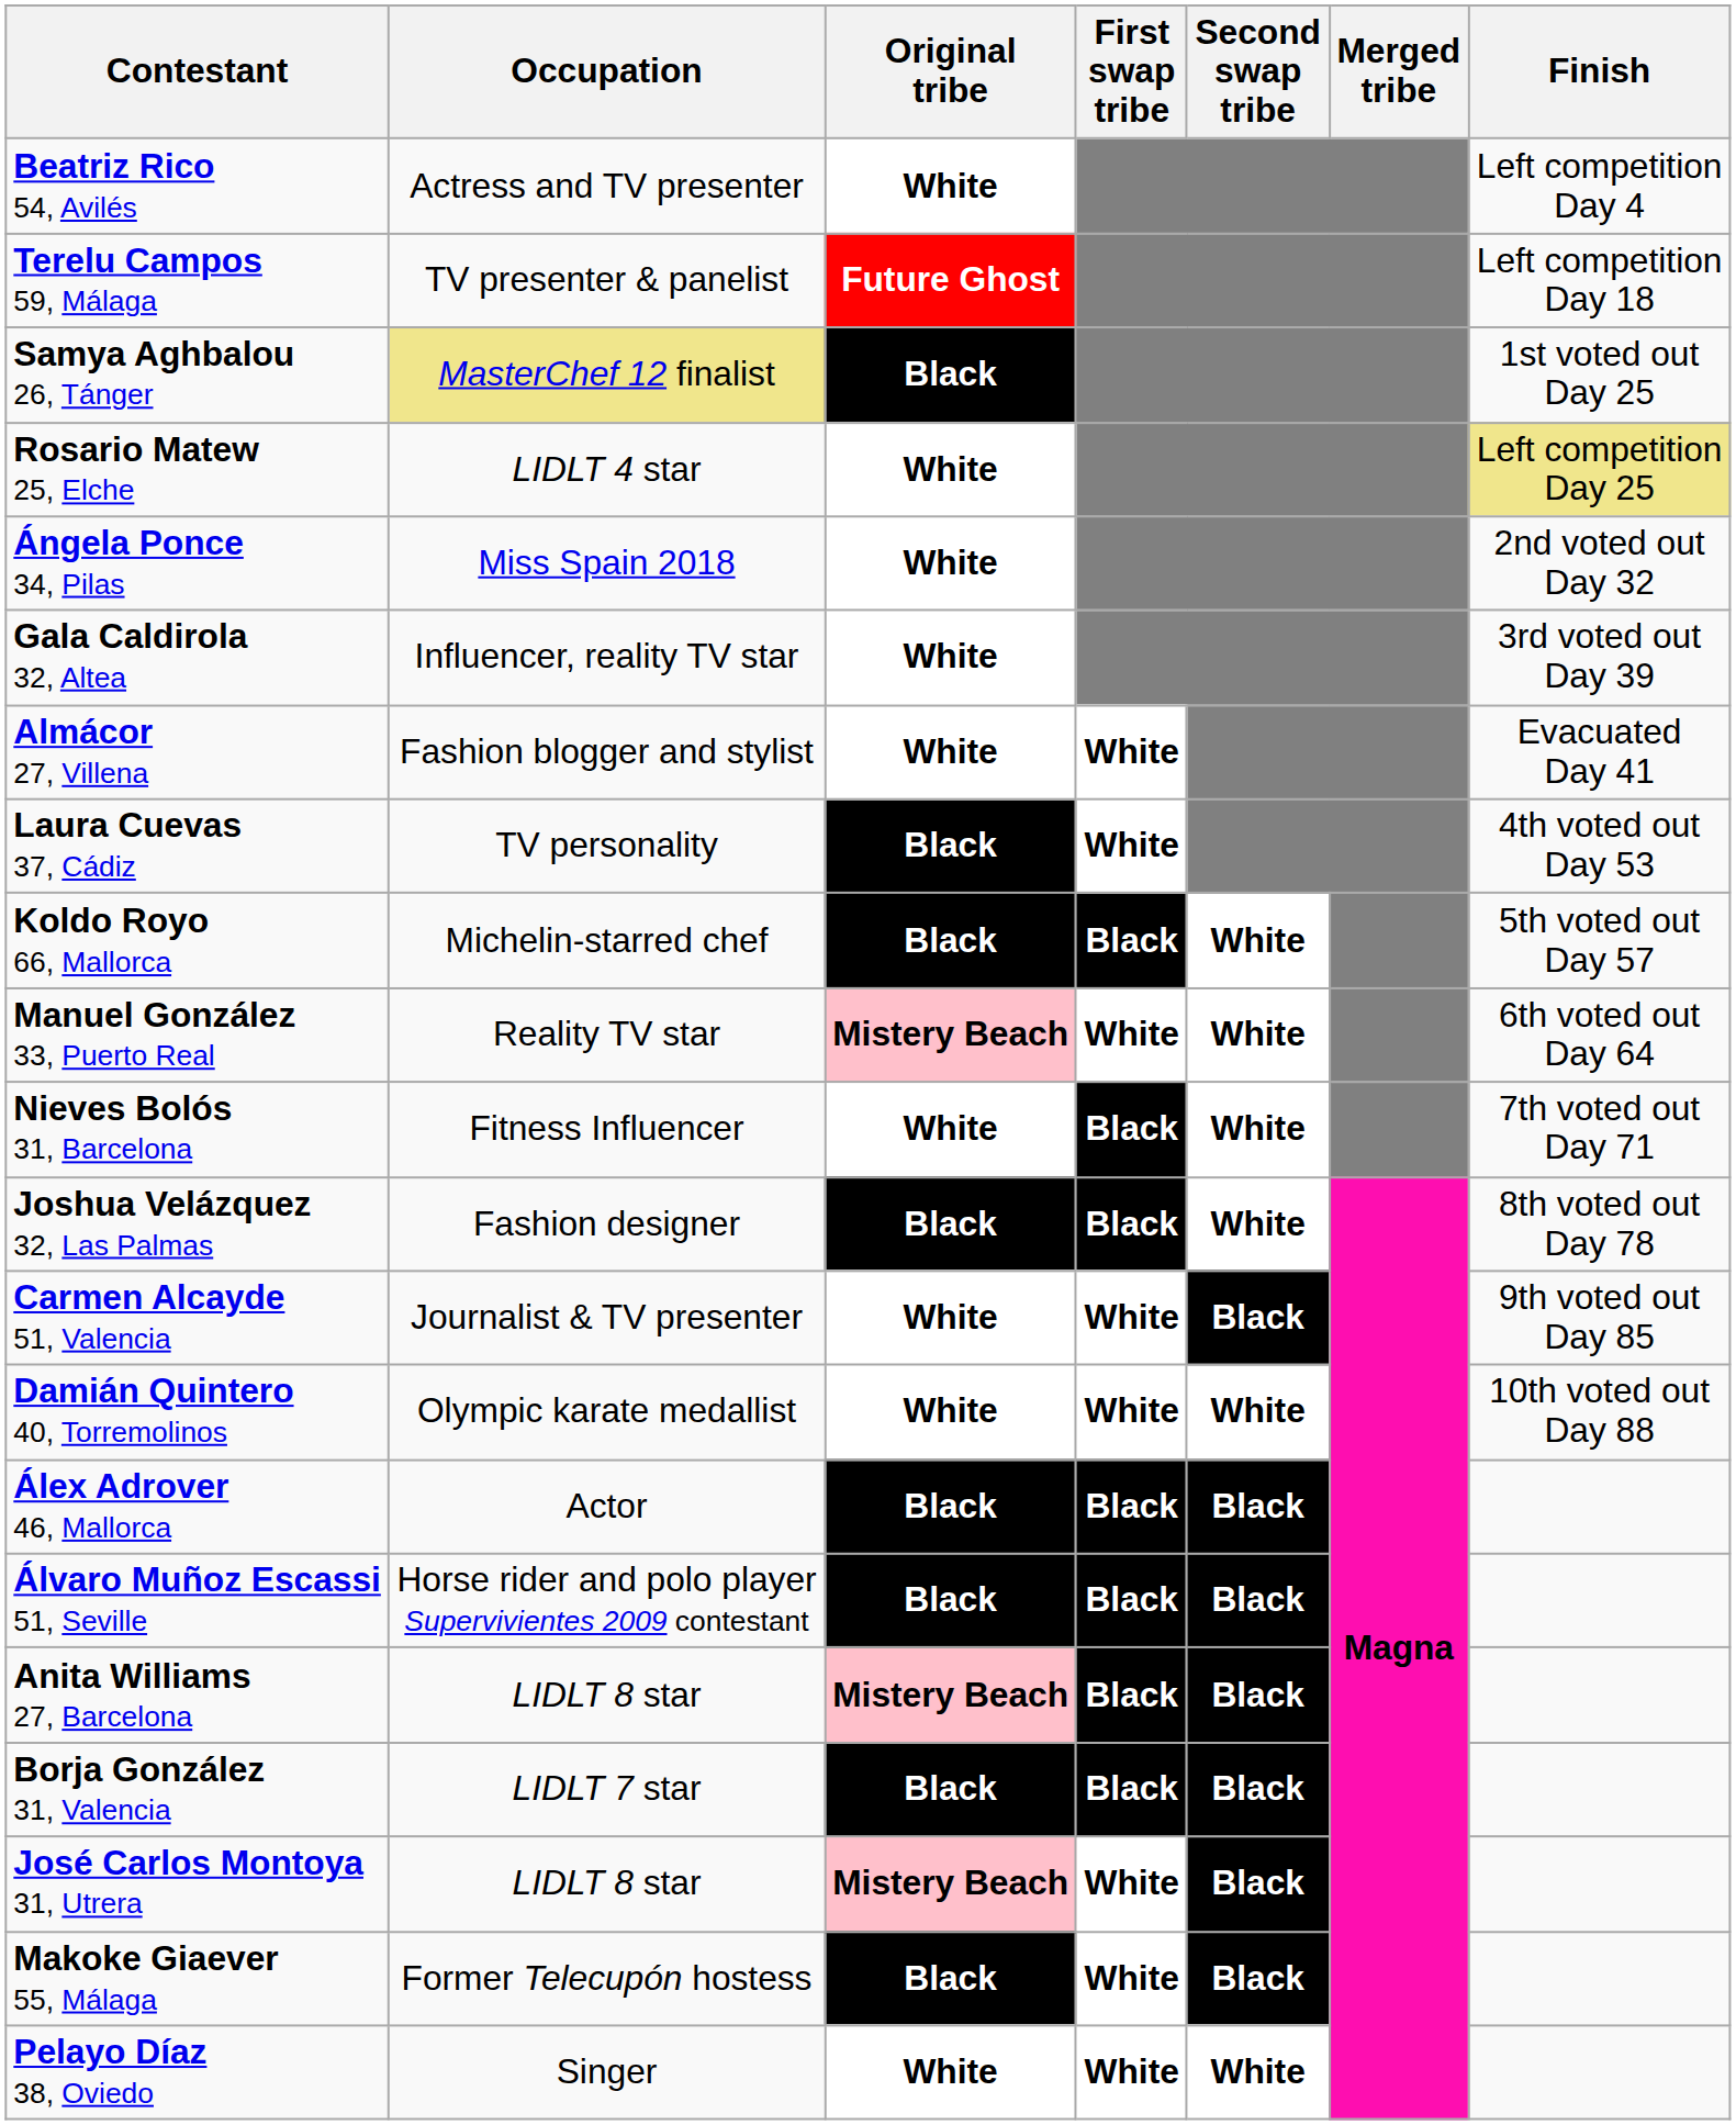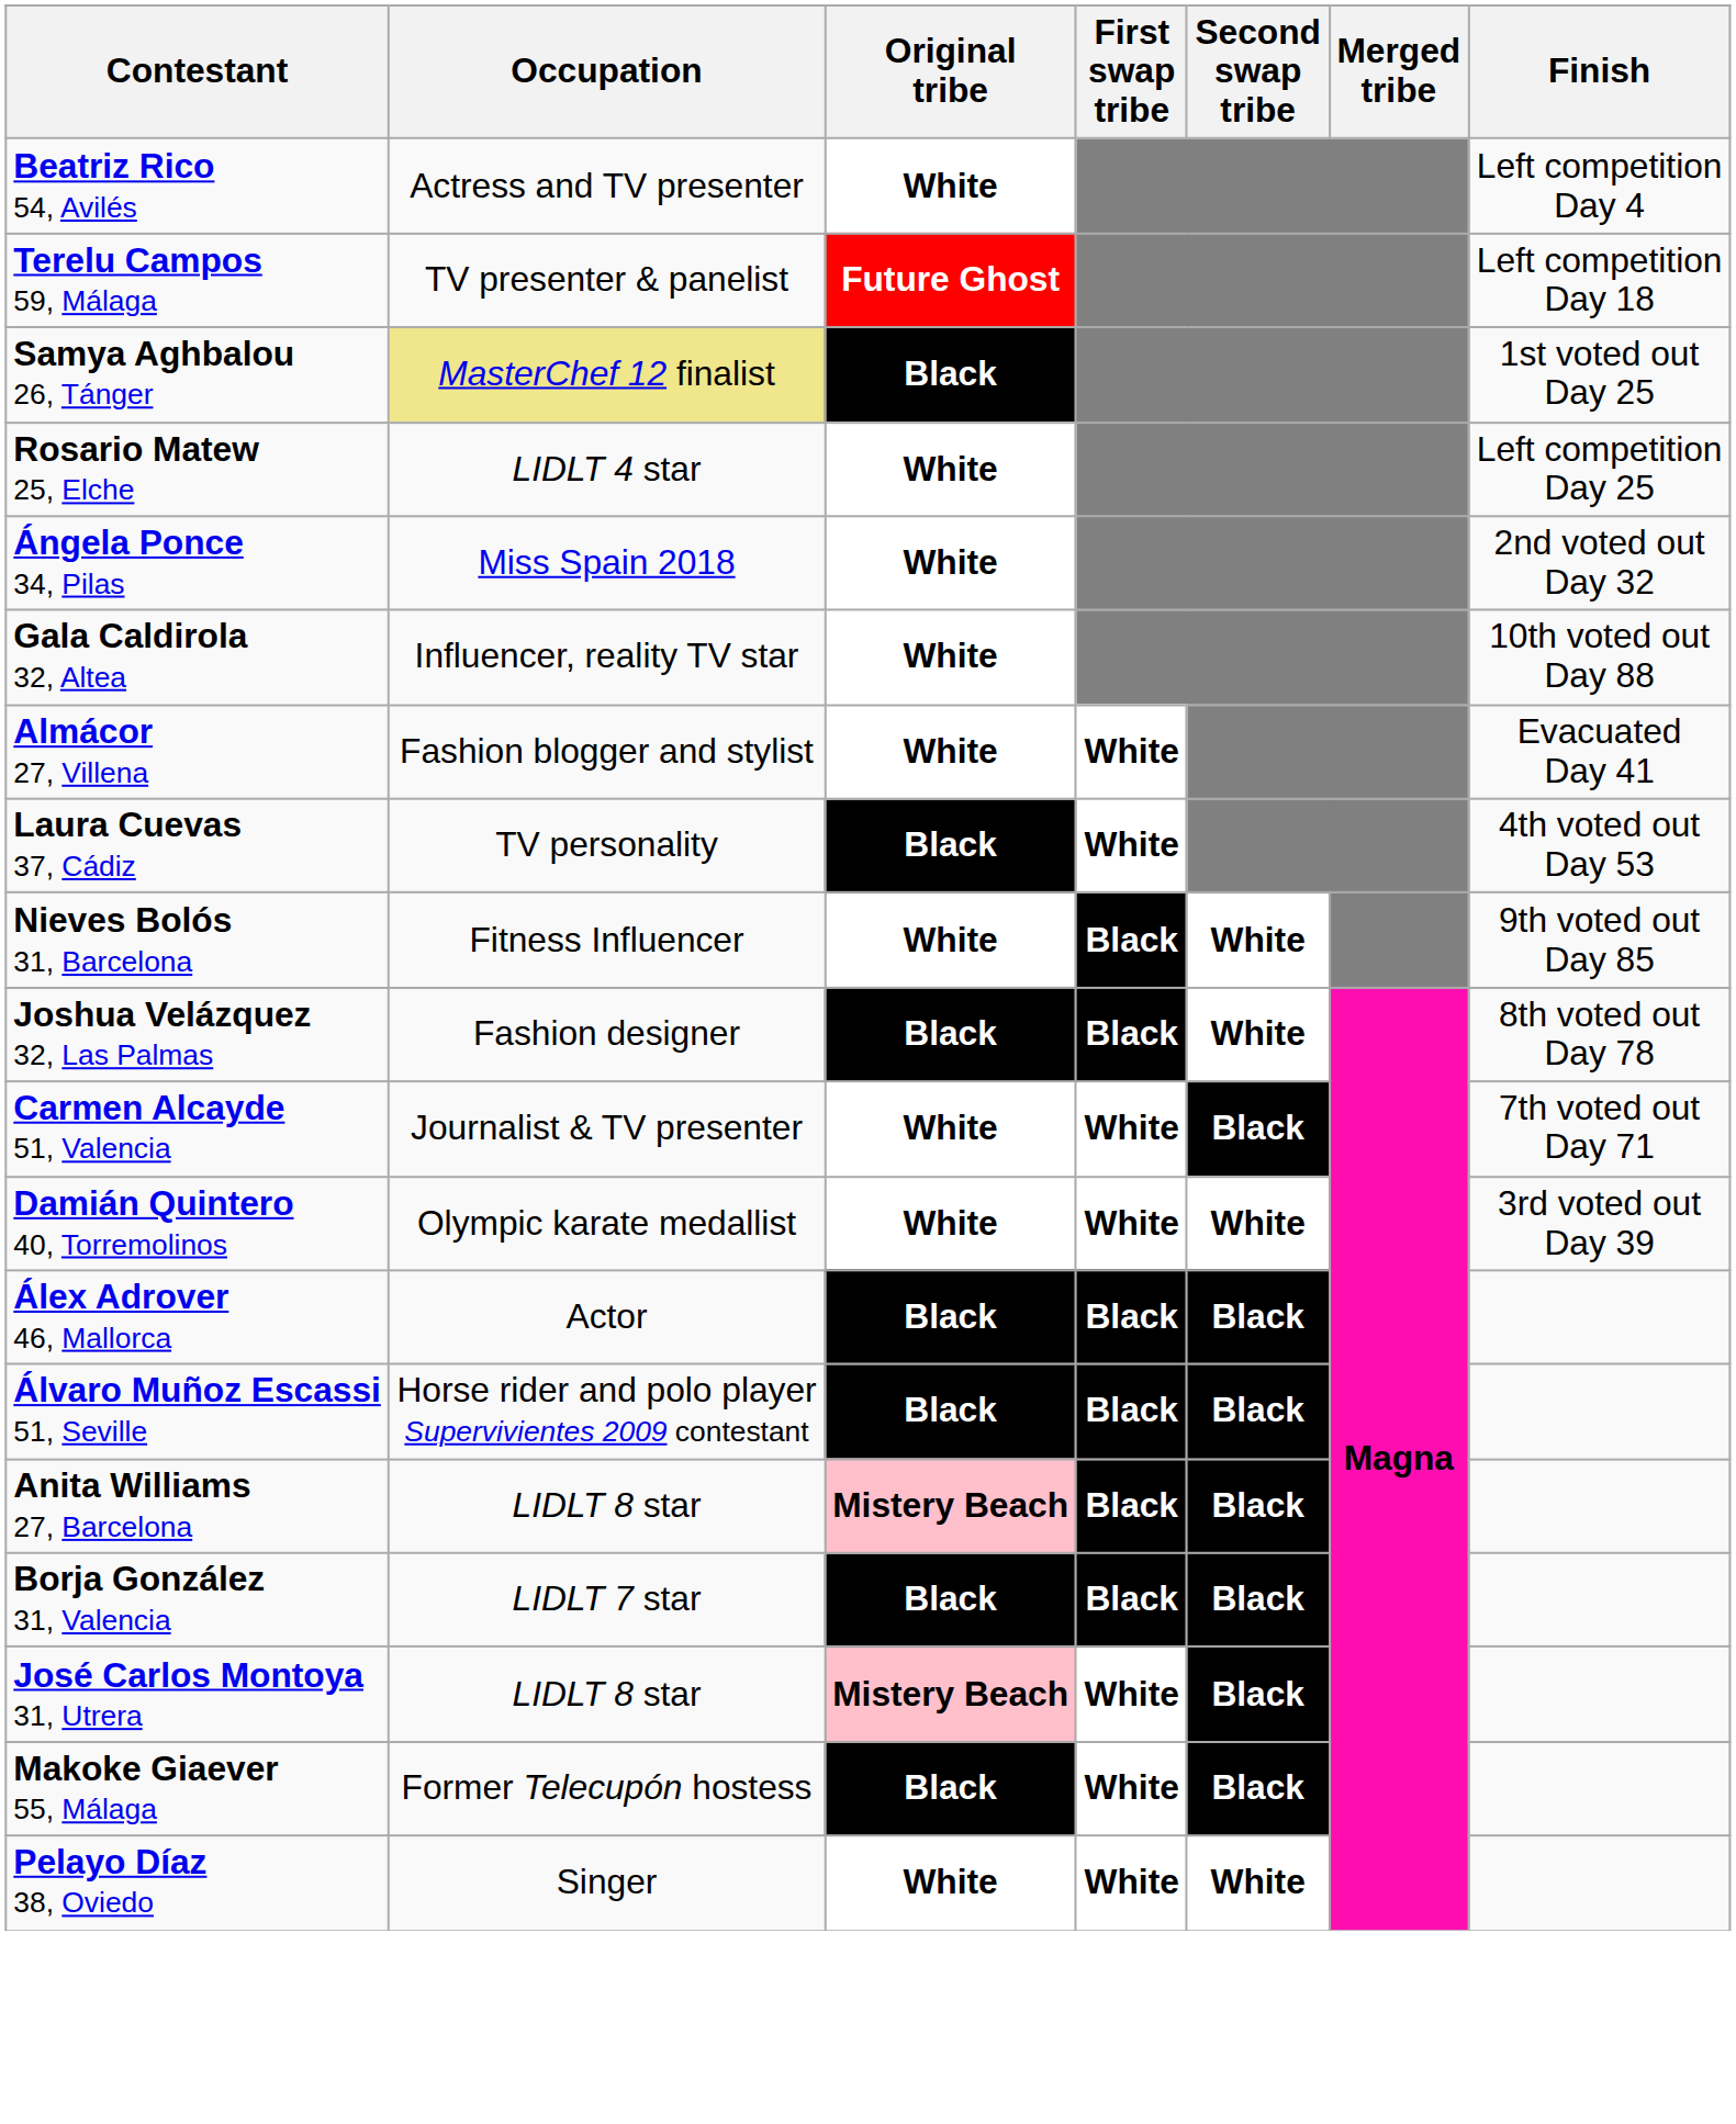Rosario Matew 25, Elche | Finish: khaki background -> no background
Gala Caldirola 32, Altea | Finish: 3rd voted out Day 39 -> 10th voted out Day 88
- row: Koldo Royo 66, Mallorca | Michelin-starred chef | Black | Black | White | 5th voted out Day 57
- row: Manuel González 33, Puerto Real | Reality TV star | Mistery Beach | White | White | 6th voted out Day 64
Nieves Bolós 31, Barcelona | Finish: 7th voted out Day 71 -> 9th voted out Day 85
Carmen Alcayde 51, Valencia | Finish: 9th voted out Day 85 -> 7th voted out Day 71
Damián Quintero 40, Torremolinos | Finish: 10th voted out Day 88 -> 3rd voted out Day 39
